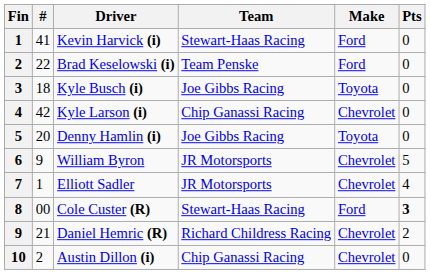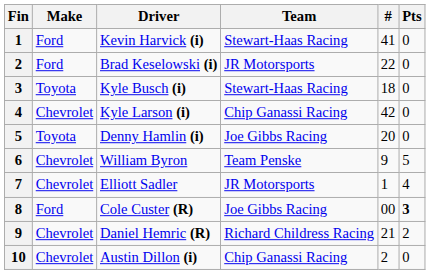columns swapped: # <-> Make
Brad Keselowski (i) | Team: Team Penske -> JR Motorsports
Kyle Busch (i) | Team: Joe Gibbs Racing -> Stewart-Haas Racing
William Byron | Team: JR Motorsports -> Team Penske
Cole Custer (R) | Team: Stewart-Haas Racing -> Joe Gibbs Racing
